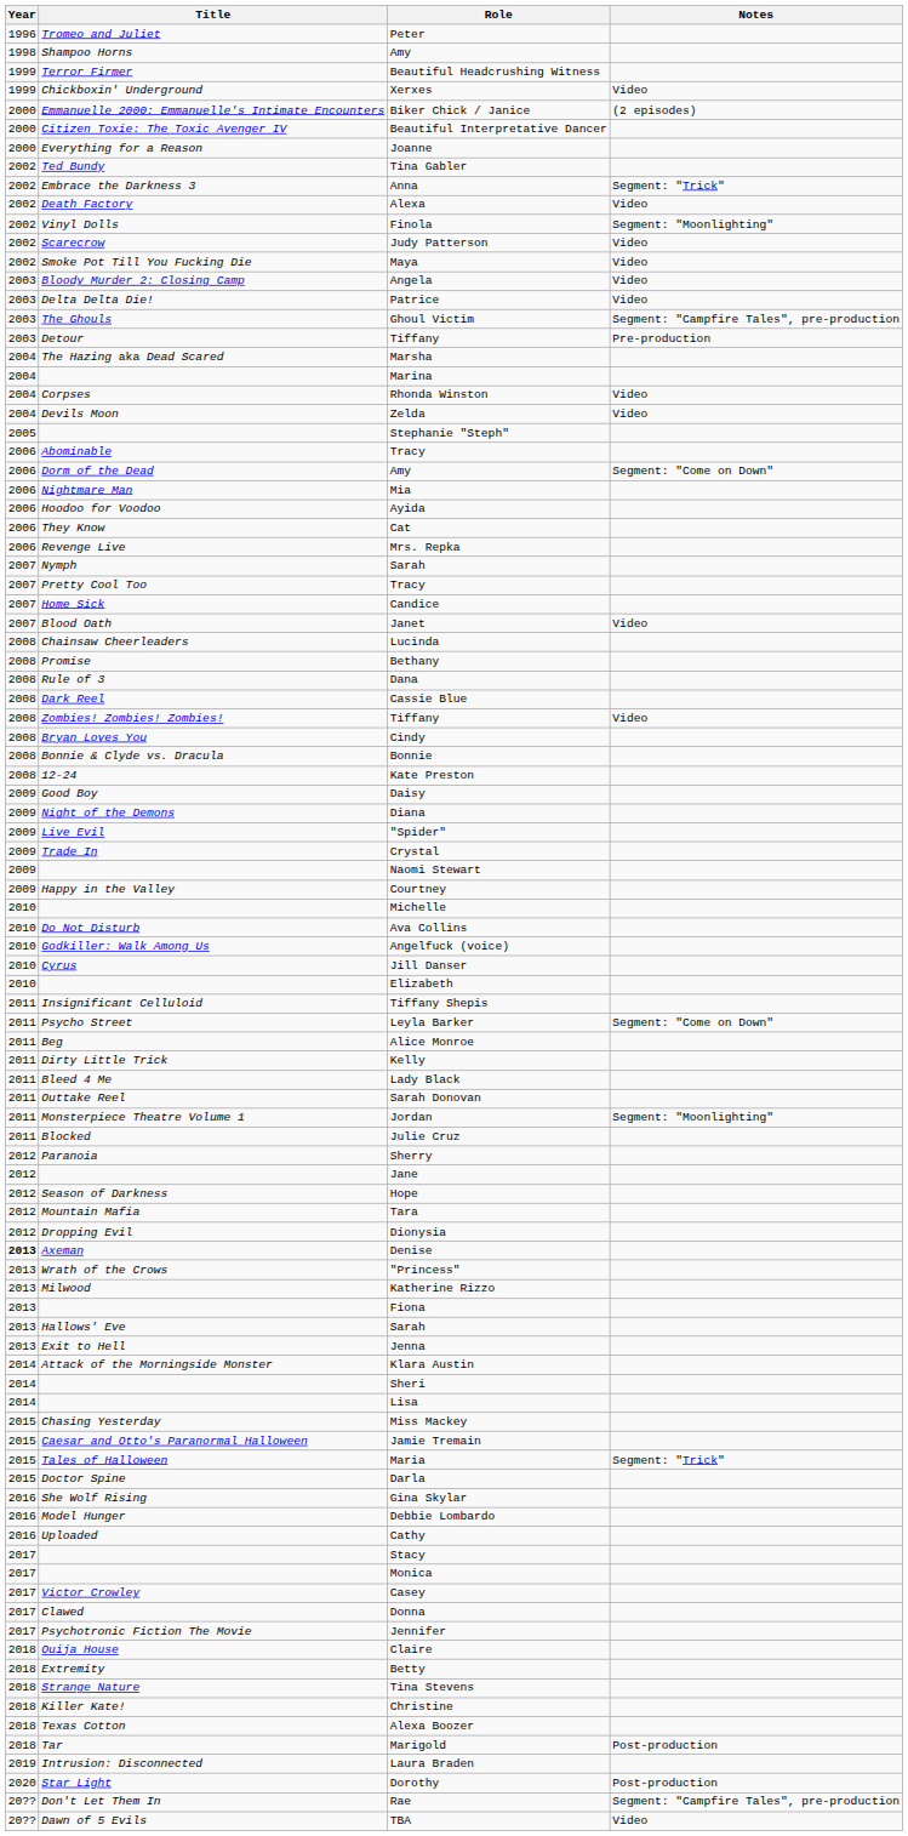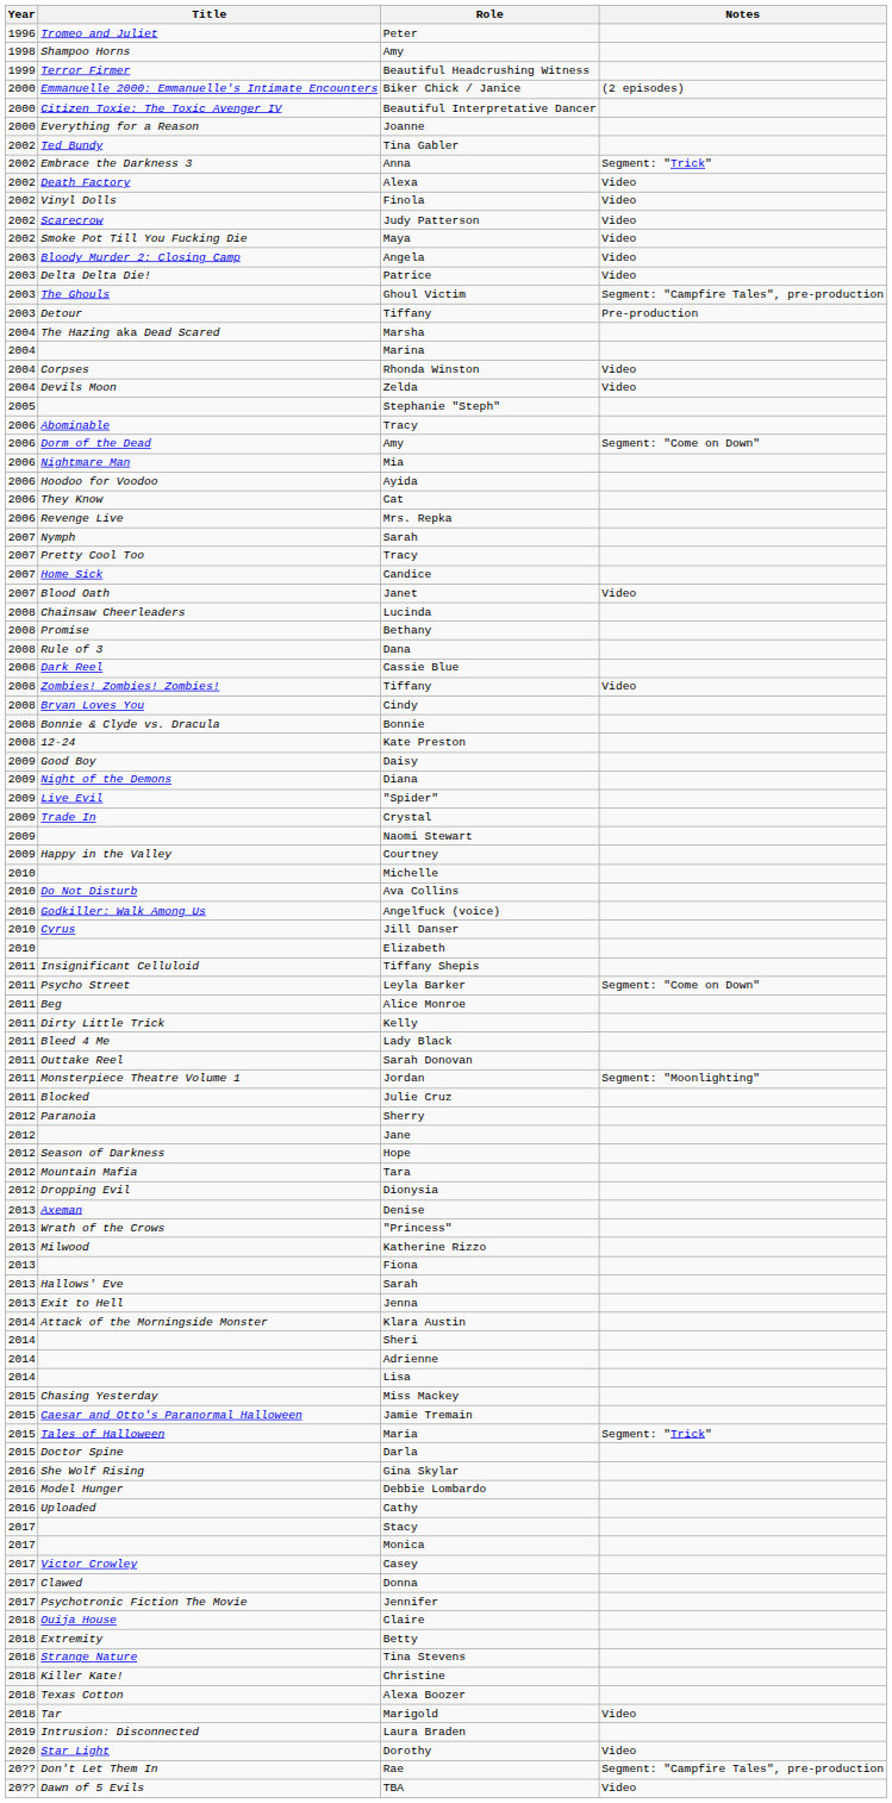- row: 1999 | Chickboxin' Underground | Xerxes | Video
Finola | Notes: Segment: "Moonlighting" -> Video
Denise | Year: bold -> normal
+ row: 2014 | Adrienne
Marigold | Notes: Post-production -> Video
Dorothy | Notes: Post-production -> Video
